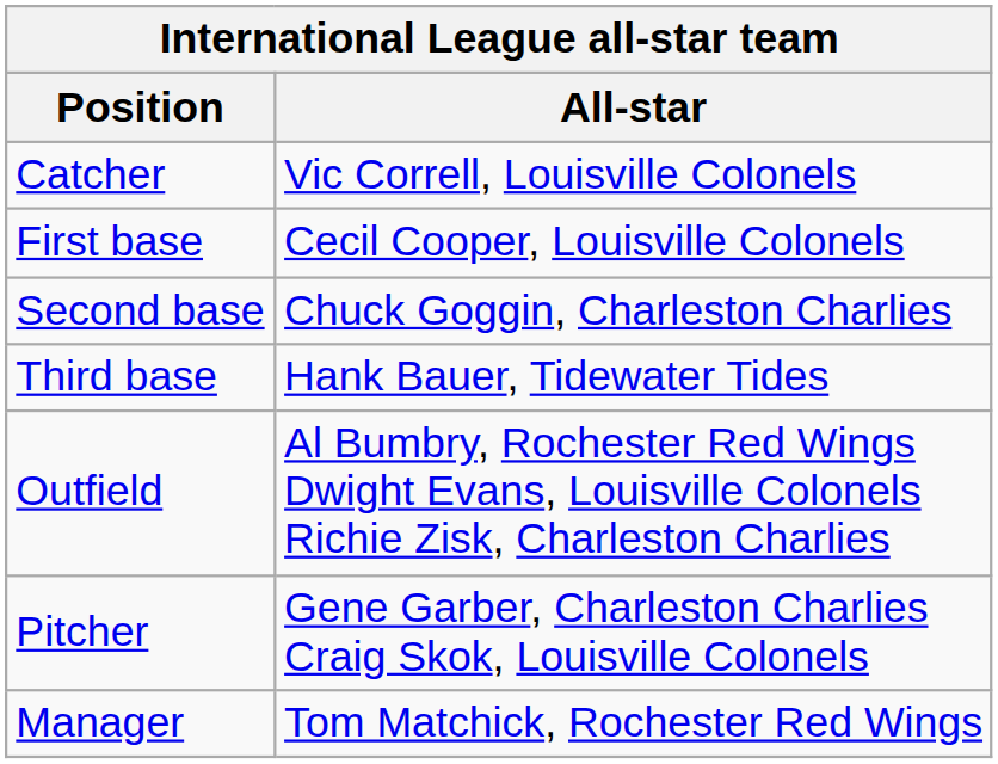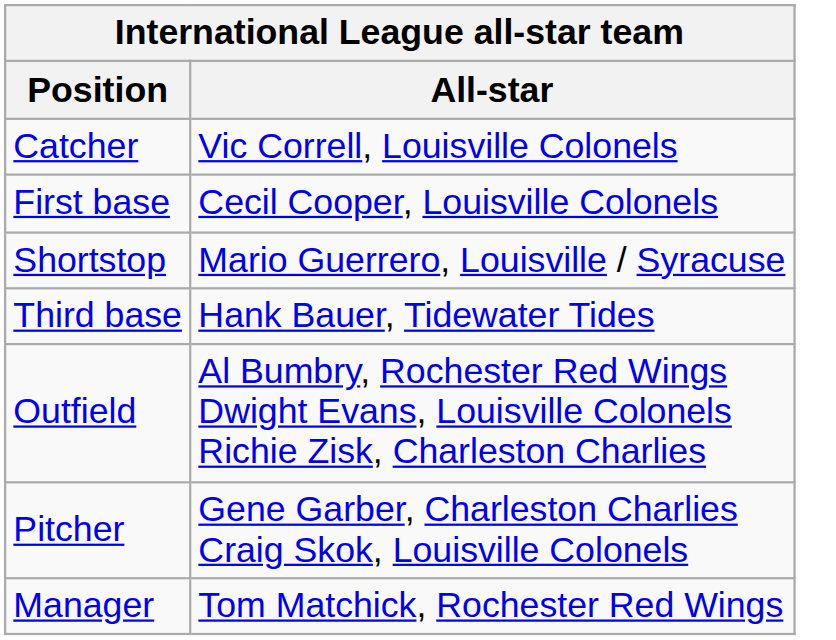- row: Second base | Chuck Goggin, Charleston Charlies
+ row: Shortstop | Mario Guerrero, Louisville / Syracuse
